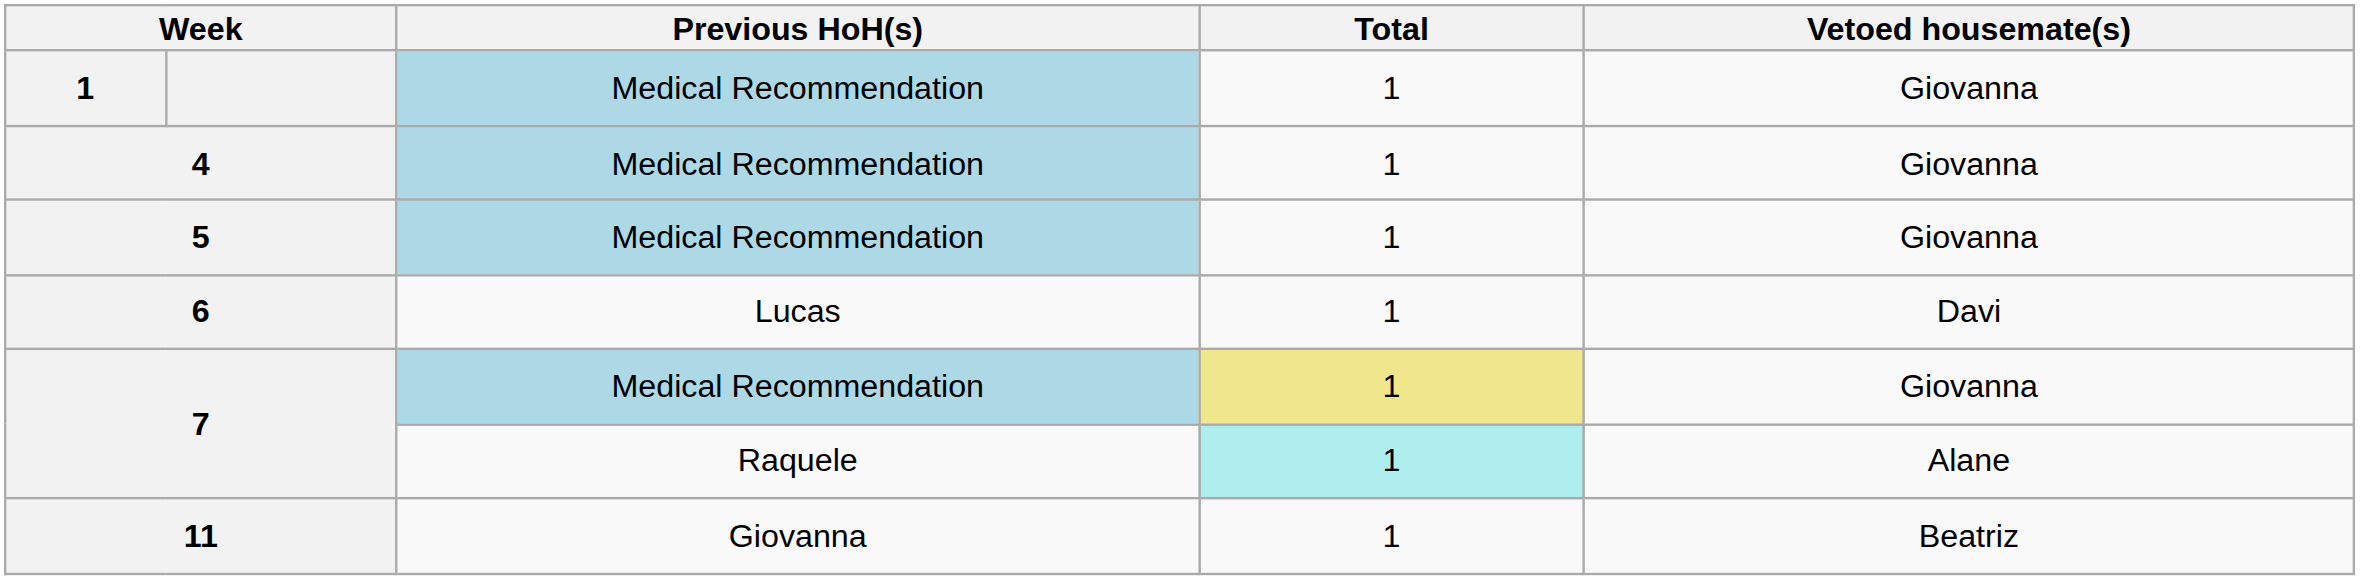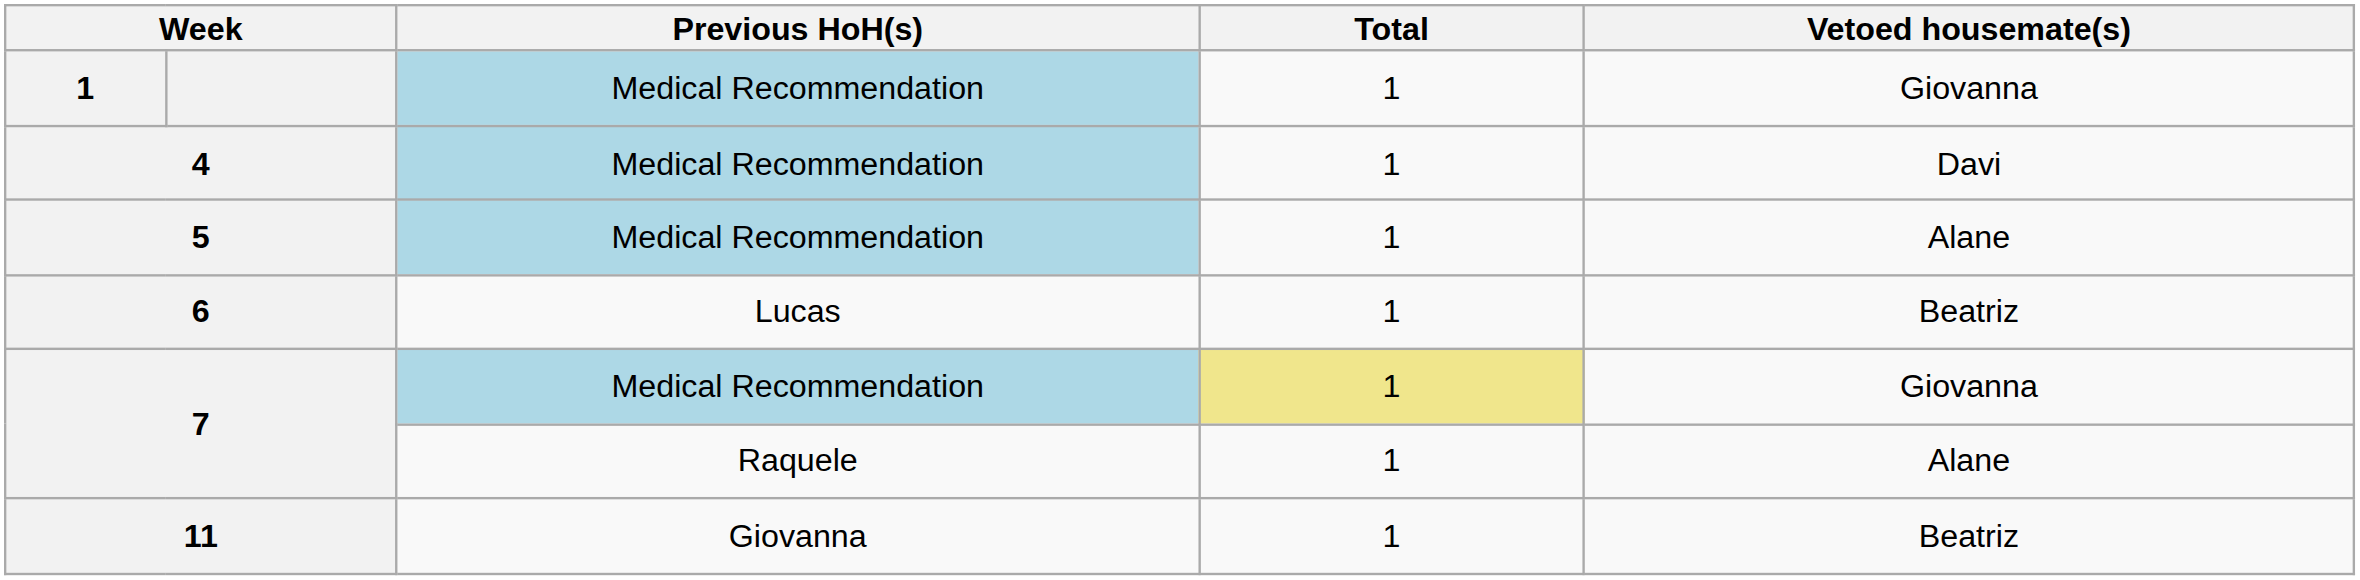4 | Vetoed housemate(s): Giovanna -> Davi
5 | Vetoed housemate(s): Giovanna -> Alane
6 | Vetoed housemate(s): Davi -> Beatriz
7 / Raquele | Total: paleturquoise background -> no background
